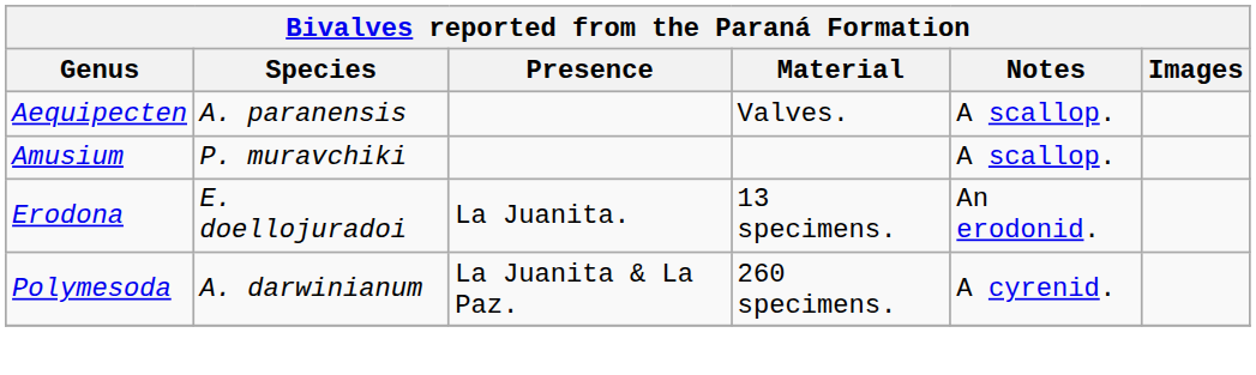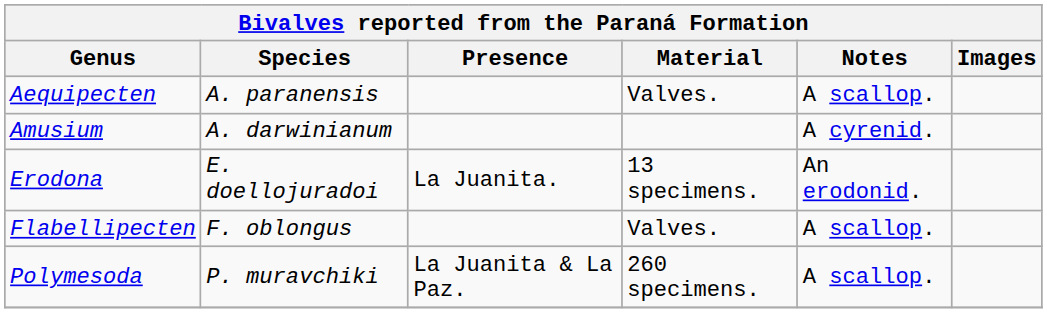Amusium | Species: P. muravchiki -> A. darwinianum
Amusium | Notes: A scallop. -> A cyrenid.
+ row: Flabellipecten | F. oblongus | Valves. | A scallop.
Polymesoda | Species: A. darwinianum -> P. muravchiki
Polymesoda | Notes: A cyrenid. -> A scallop.
